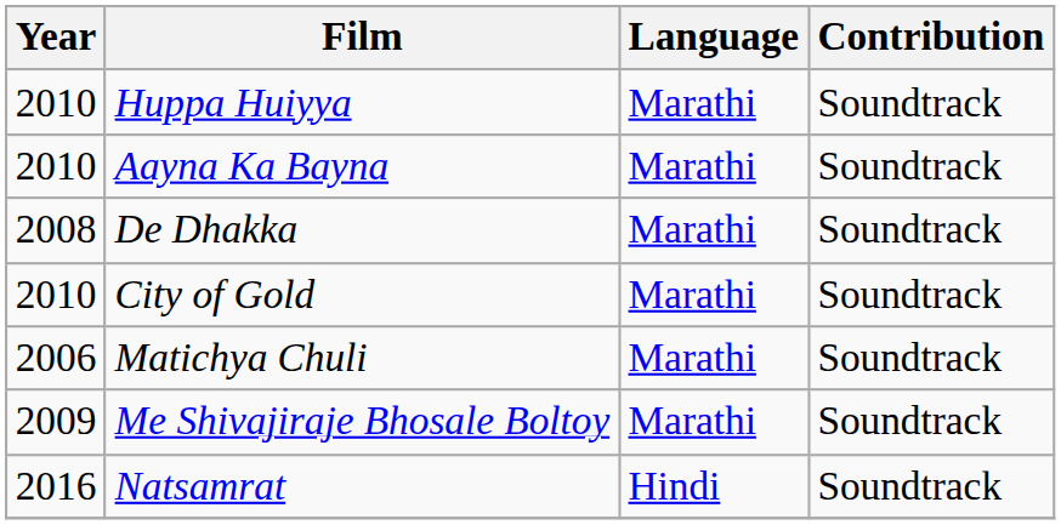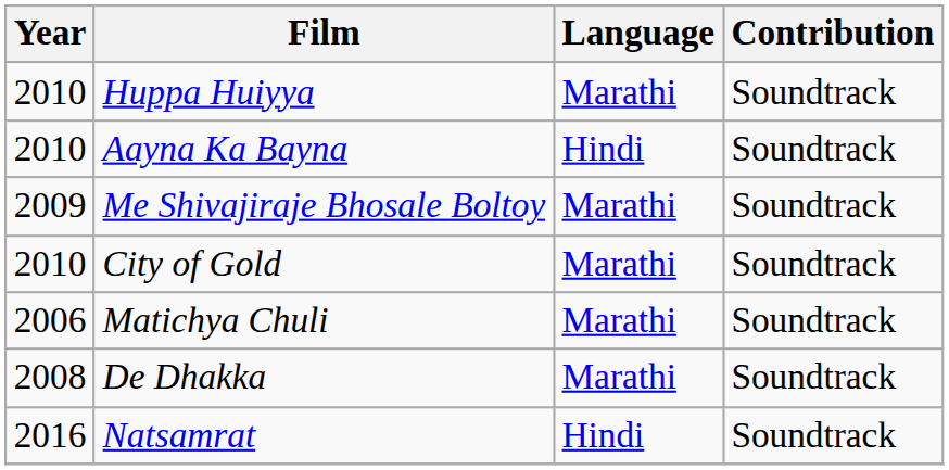Aayna Ka Bayna | Language: Marathi -> Hindi
rows swapped: De Dhakka <-> Me Shivajiraje Bhosale Boltoy
